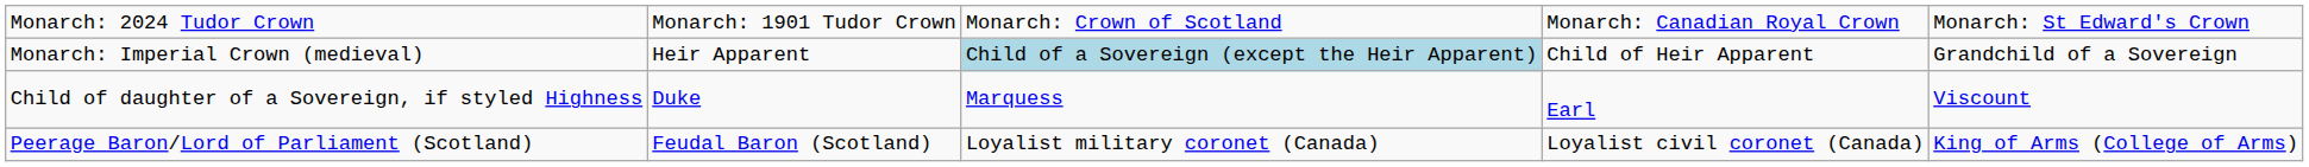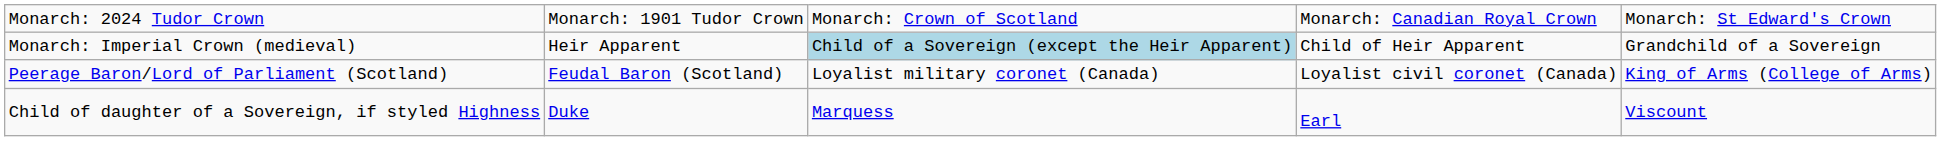rows swapped: Child of daughter of a Sovereign, if styled Highness <-> Peerage Baron/Lord of Parliament (Scotland)
